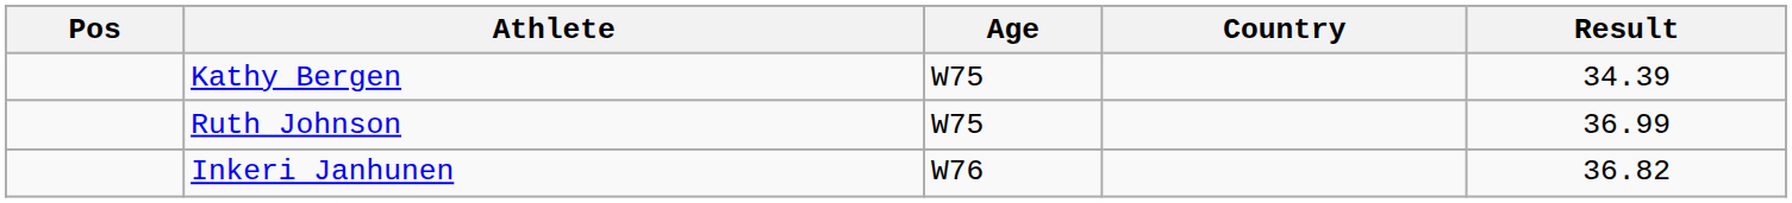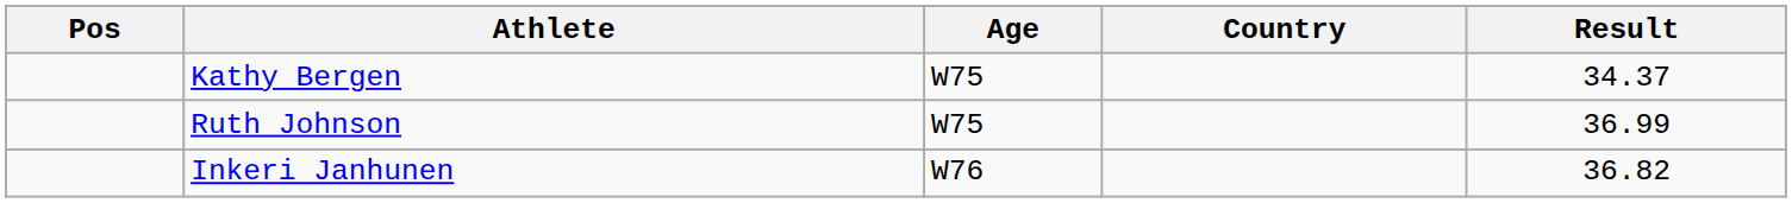Kathy Bergen | Result: 34.39 -> 34.37
